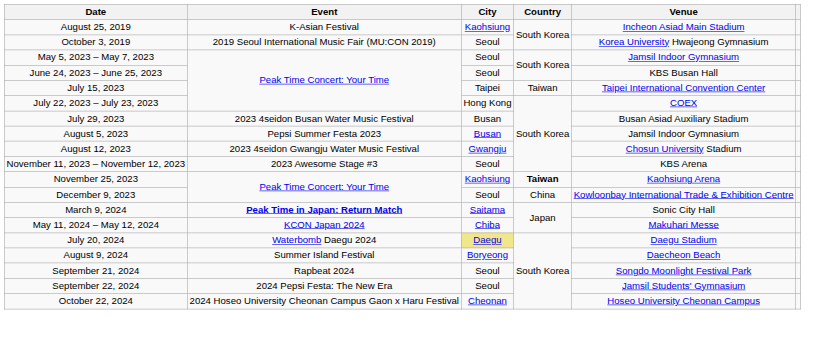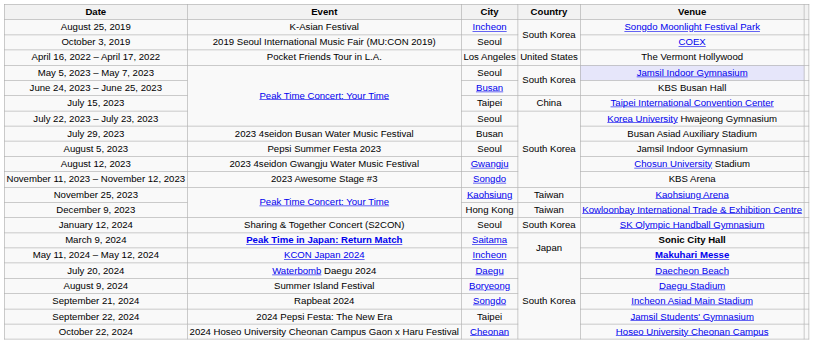August 25, 2019 | City: Kaohsiung -> Incheon
August 25, 2019 | Venue: Incheon Asiad Main Stadium -> Songdo Moonlight Festival Park
October 3, 2019 | Venue: Korea University Hwajeong Gymnasium -> COEX
+ row: April 16, 2022 – April 17, 2022 | Pocket Friends Tour in L.A. | Los Angeles | United States | The Vermont Hollywood
May 5, 2023 – May 7, 2023 | Venue: no background -> lavender background
June 24, 2023 – June 25, 2023 | City: Seoul -> Busan
July 15, 2023 | Country: Taiwan -> China
July 22, 2023 – July 23, 2023 | City: Hong Kong -> Seoul
July 22, 2023 – July 23, 2023 | Venue: COEX -> Korea University Hwajeong Gymnasium
August 5, 2023 | City: Busan -> Seoul
November 11, 2023 – November 12, 2023 | City: Seoul -> Songdo
November 25, 2023 | Country: bold -> normal
December 9, 2023 | City: Seoul -> Hong Kong
December 9, 2023 | Country: China -> Taiwan
+ row: January 12, 2024 | Sharing & Together Concert (S2CON) | Seoul | South Korea | SK Olympic Handball Gymnasium
March 9, 2024 | Venue: normal -> bold
May 11, 2024 – May 12, 2024 | City: Chiba -> Incheon
May 11, 2024 – May 12, 2024 | Venue: normal -> bold
July 20, 2024 | City: khaki background -> no background
July 20, 2024 | Venue: Daegu Stadium -> Daecheon Beach
August 9, 2024 | Venue: Daecheon Beach -> Daegu Stadium
September 21, 2024 | City: Seoul -> Songdo
September 21, 2024 | Venue: Songdo Moonlight Festival Park -> Incheon Asiad Main Stadium
September 22, 2024 | City: Seoul -> Taipei
